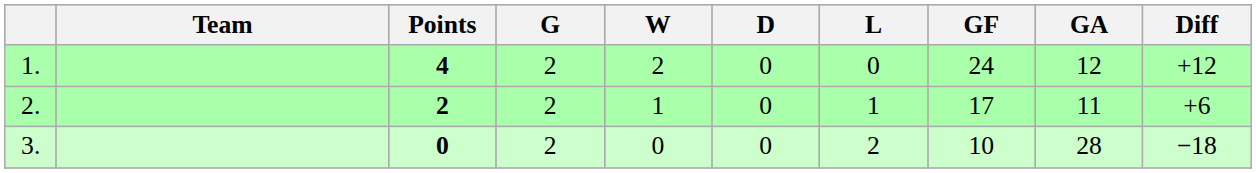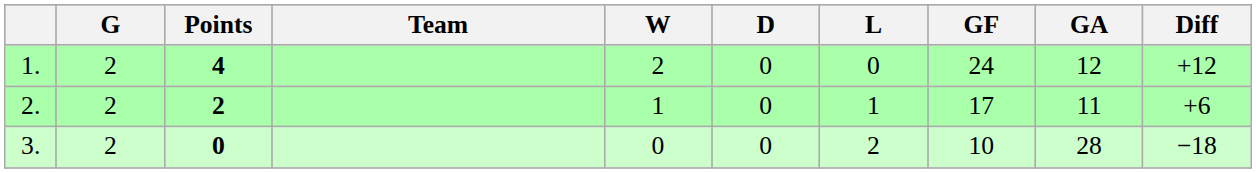columns swapped: Team <-> G
